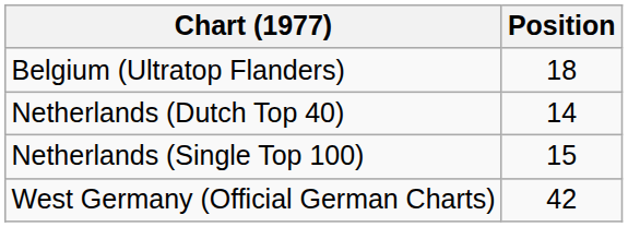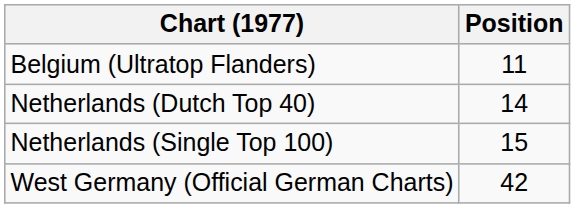Belgium (Ultratop Flanders) | Position: 18 -> 11
